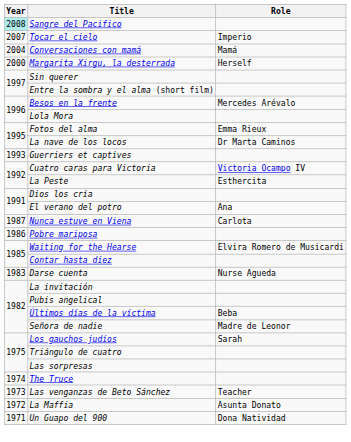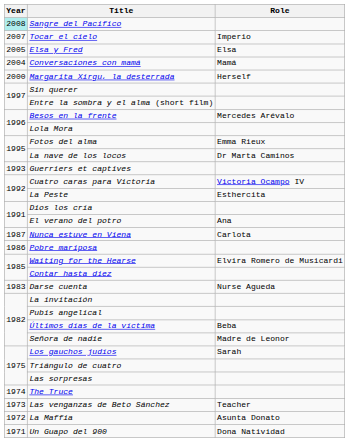+ row: 2005 | Elsa y Fred | Elsa
